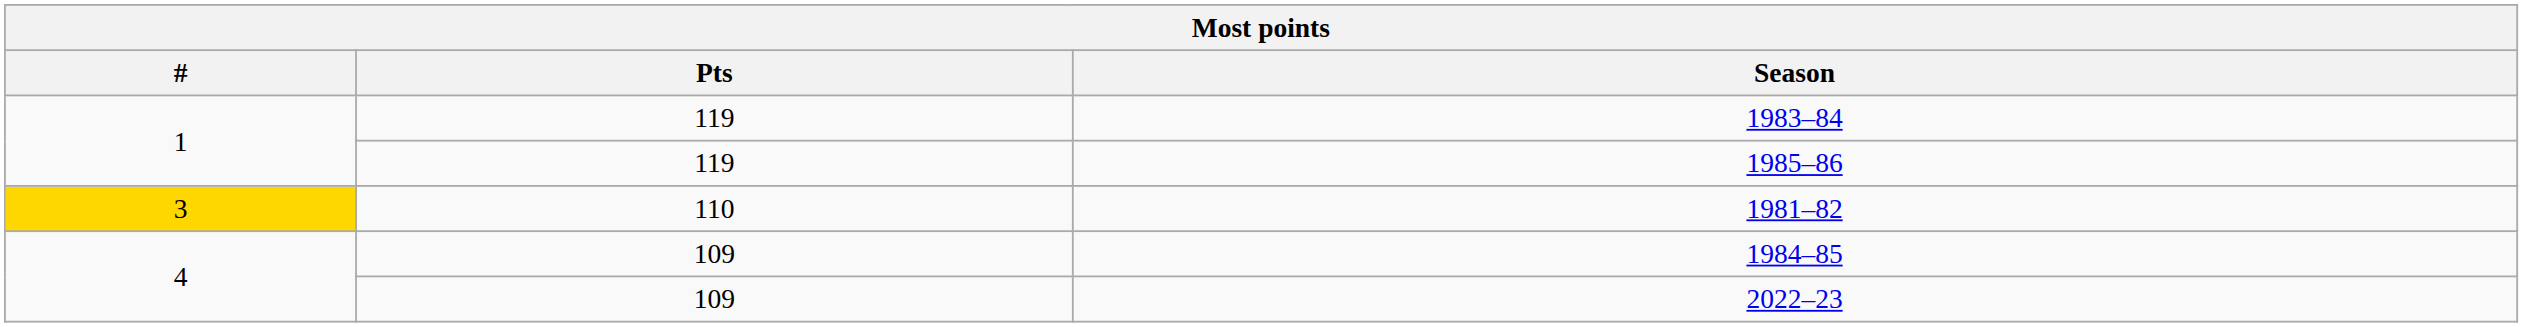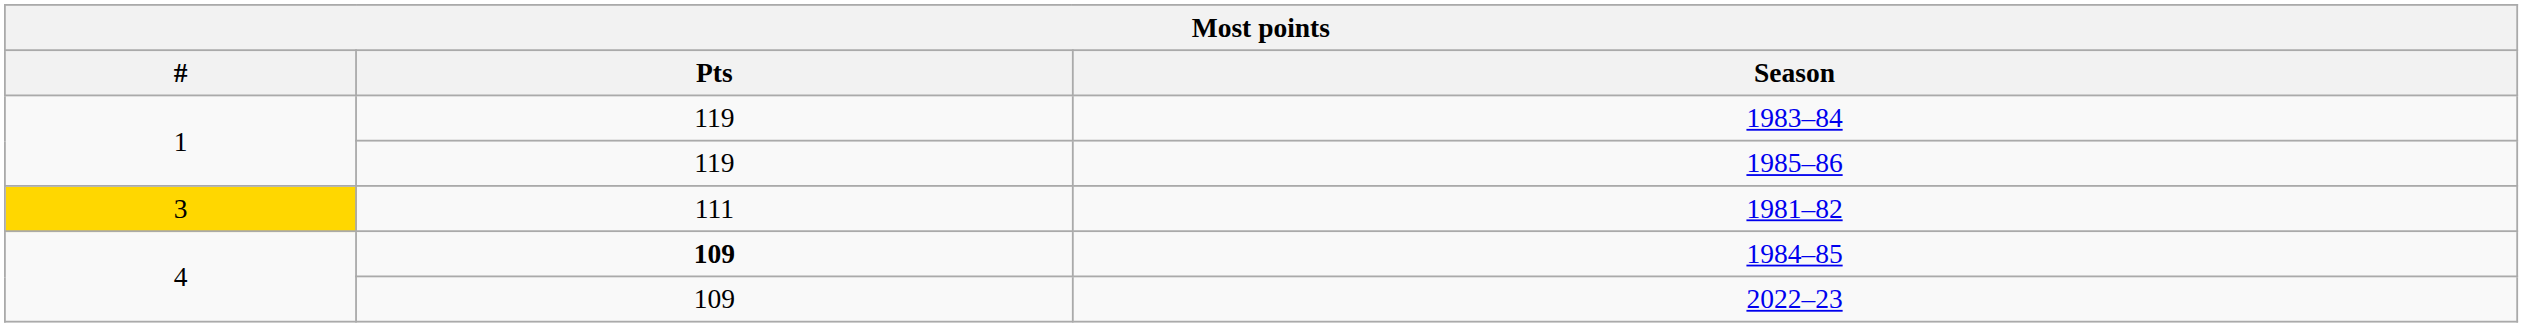1981–82 | Pts: 110 -> 111
1984–85 | Pts: normal -> bold
